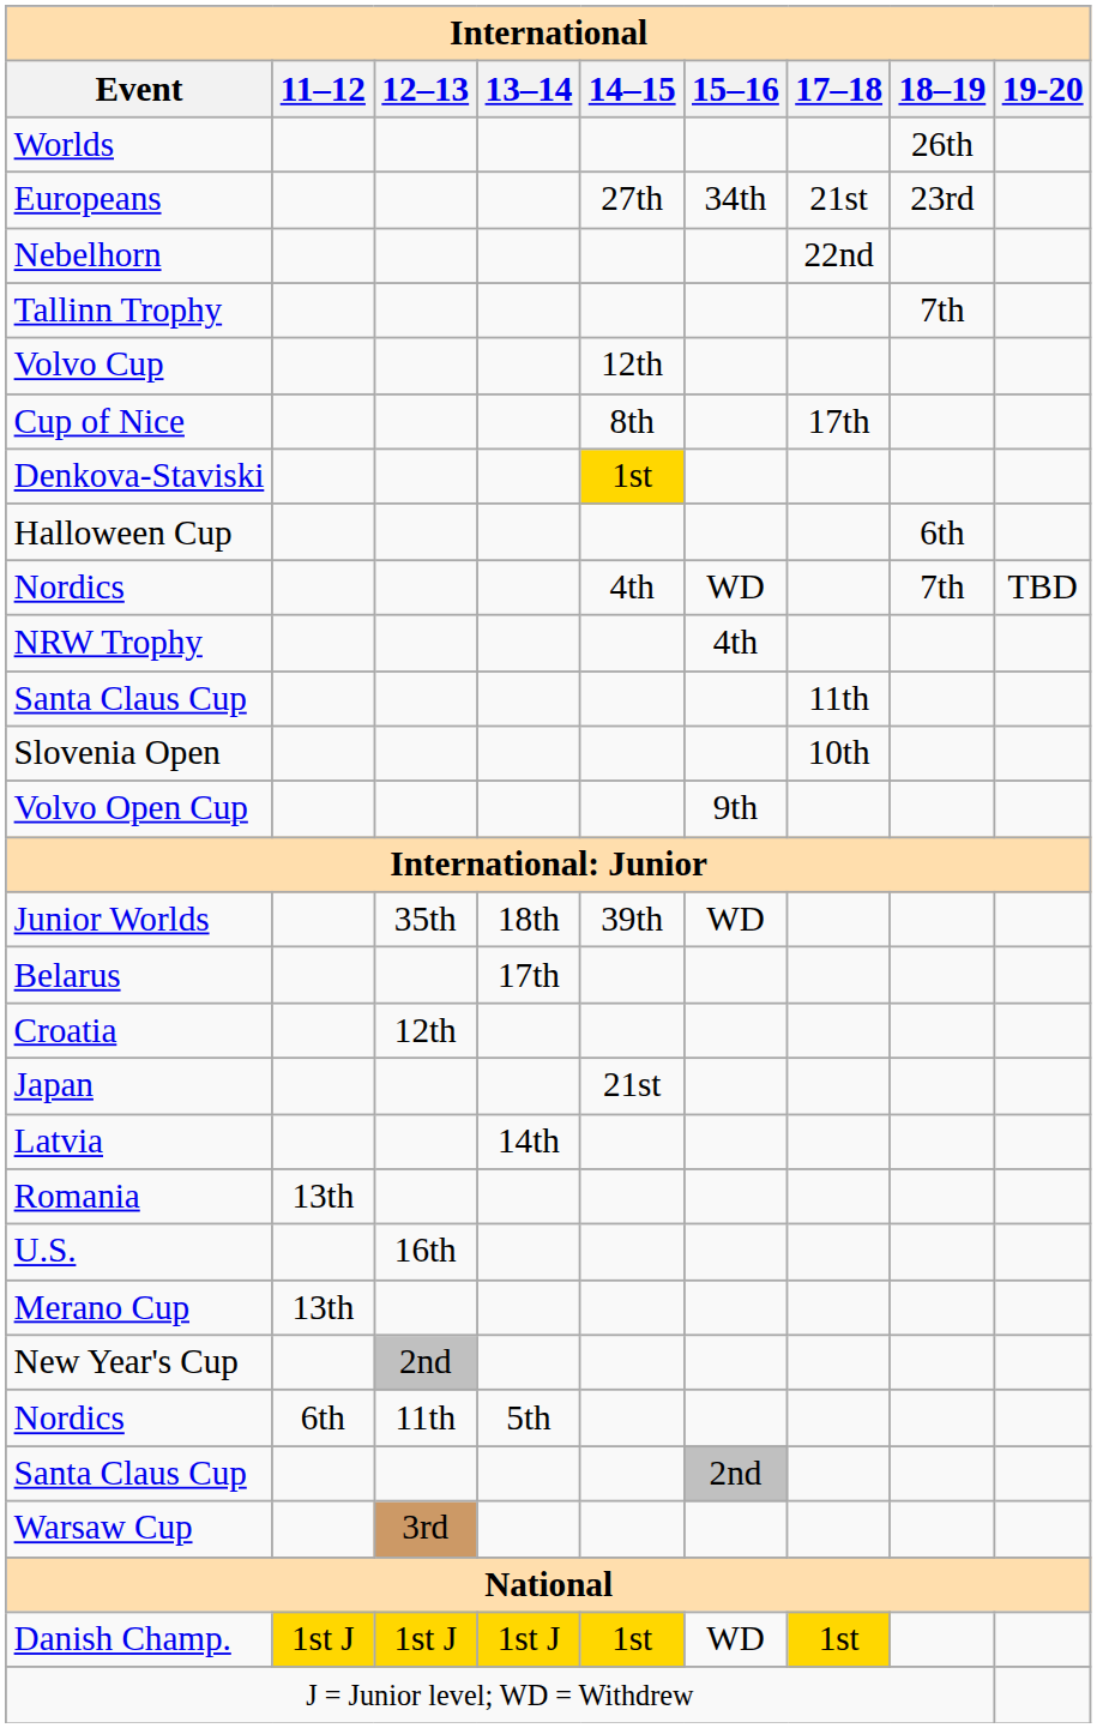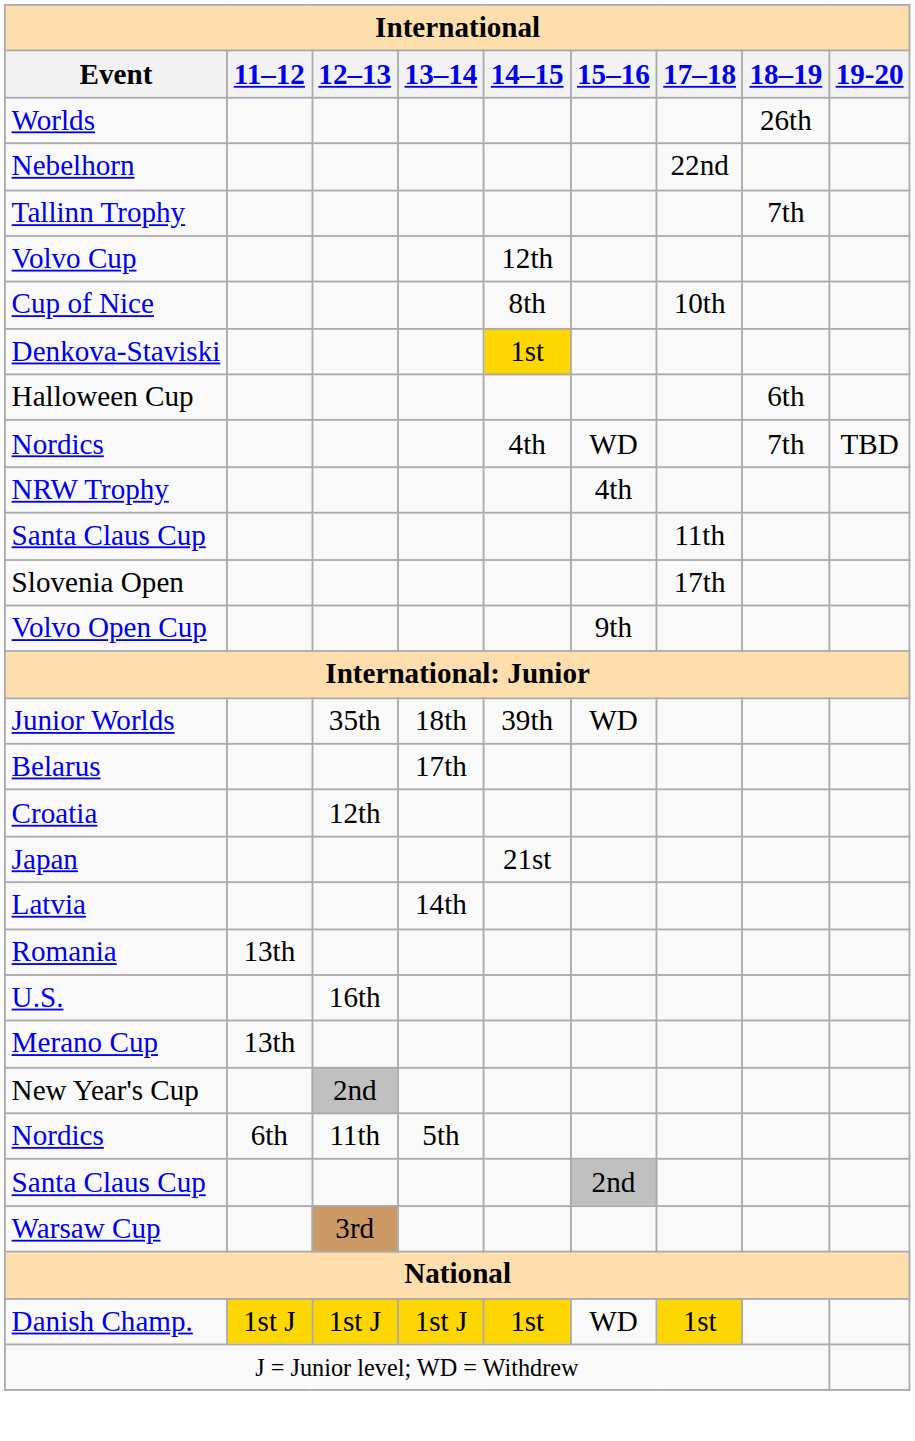- row: Europeans | 27th | 34th | 21st | 23rd
Cup of Nice | 17–18: 17th -> 10th
Slovenia Open | 17–18: 10th -> 17th
